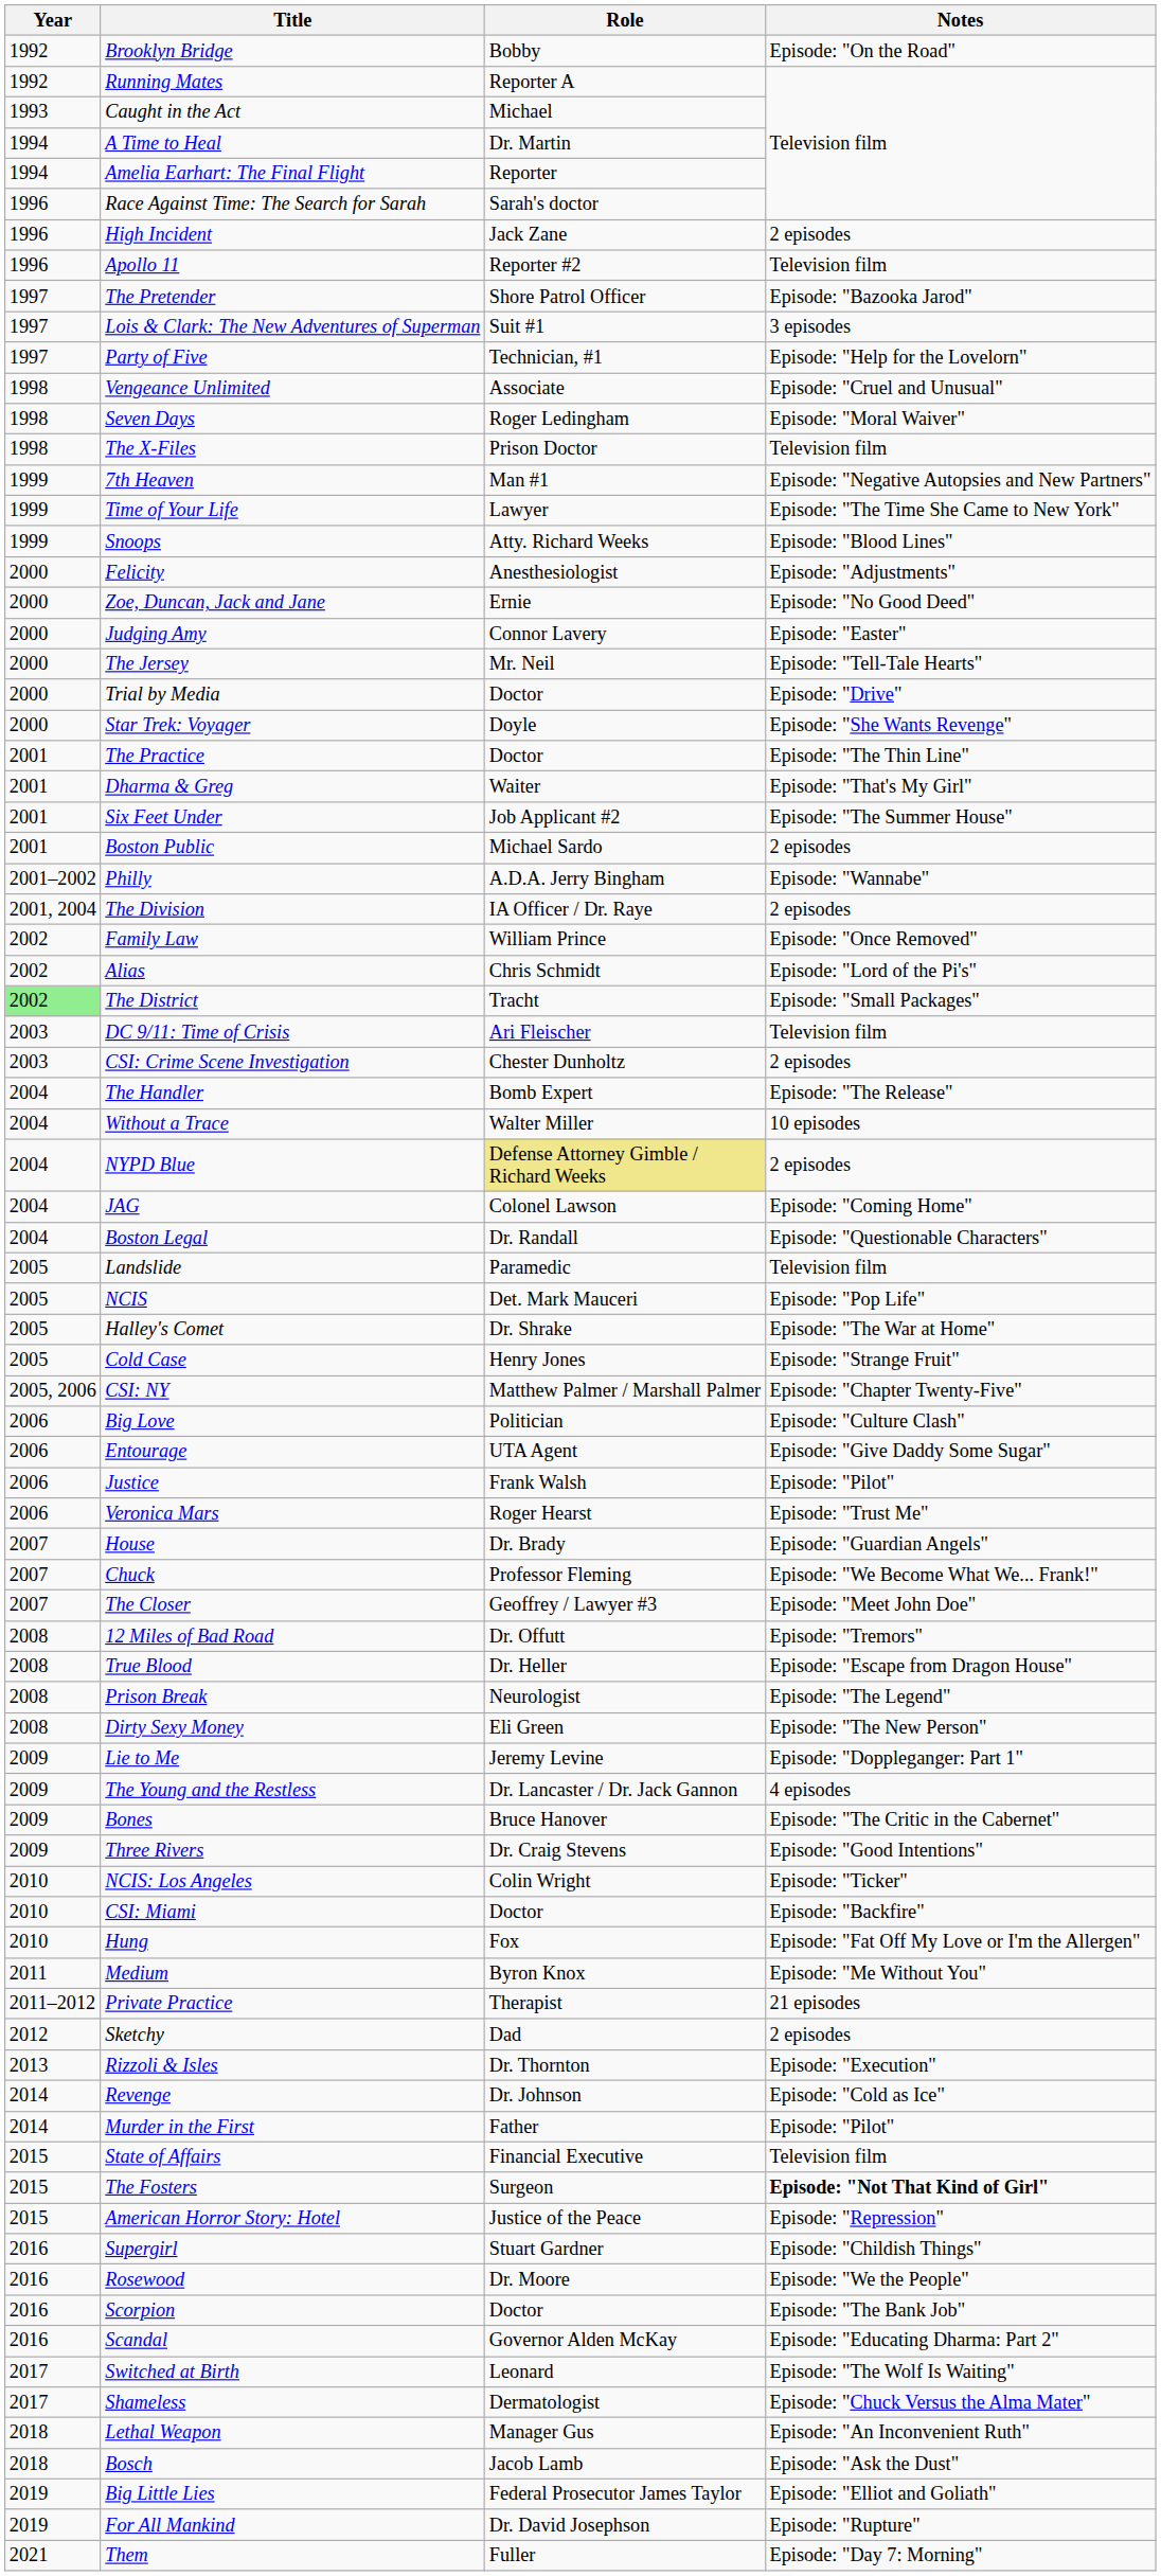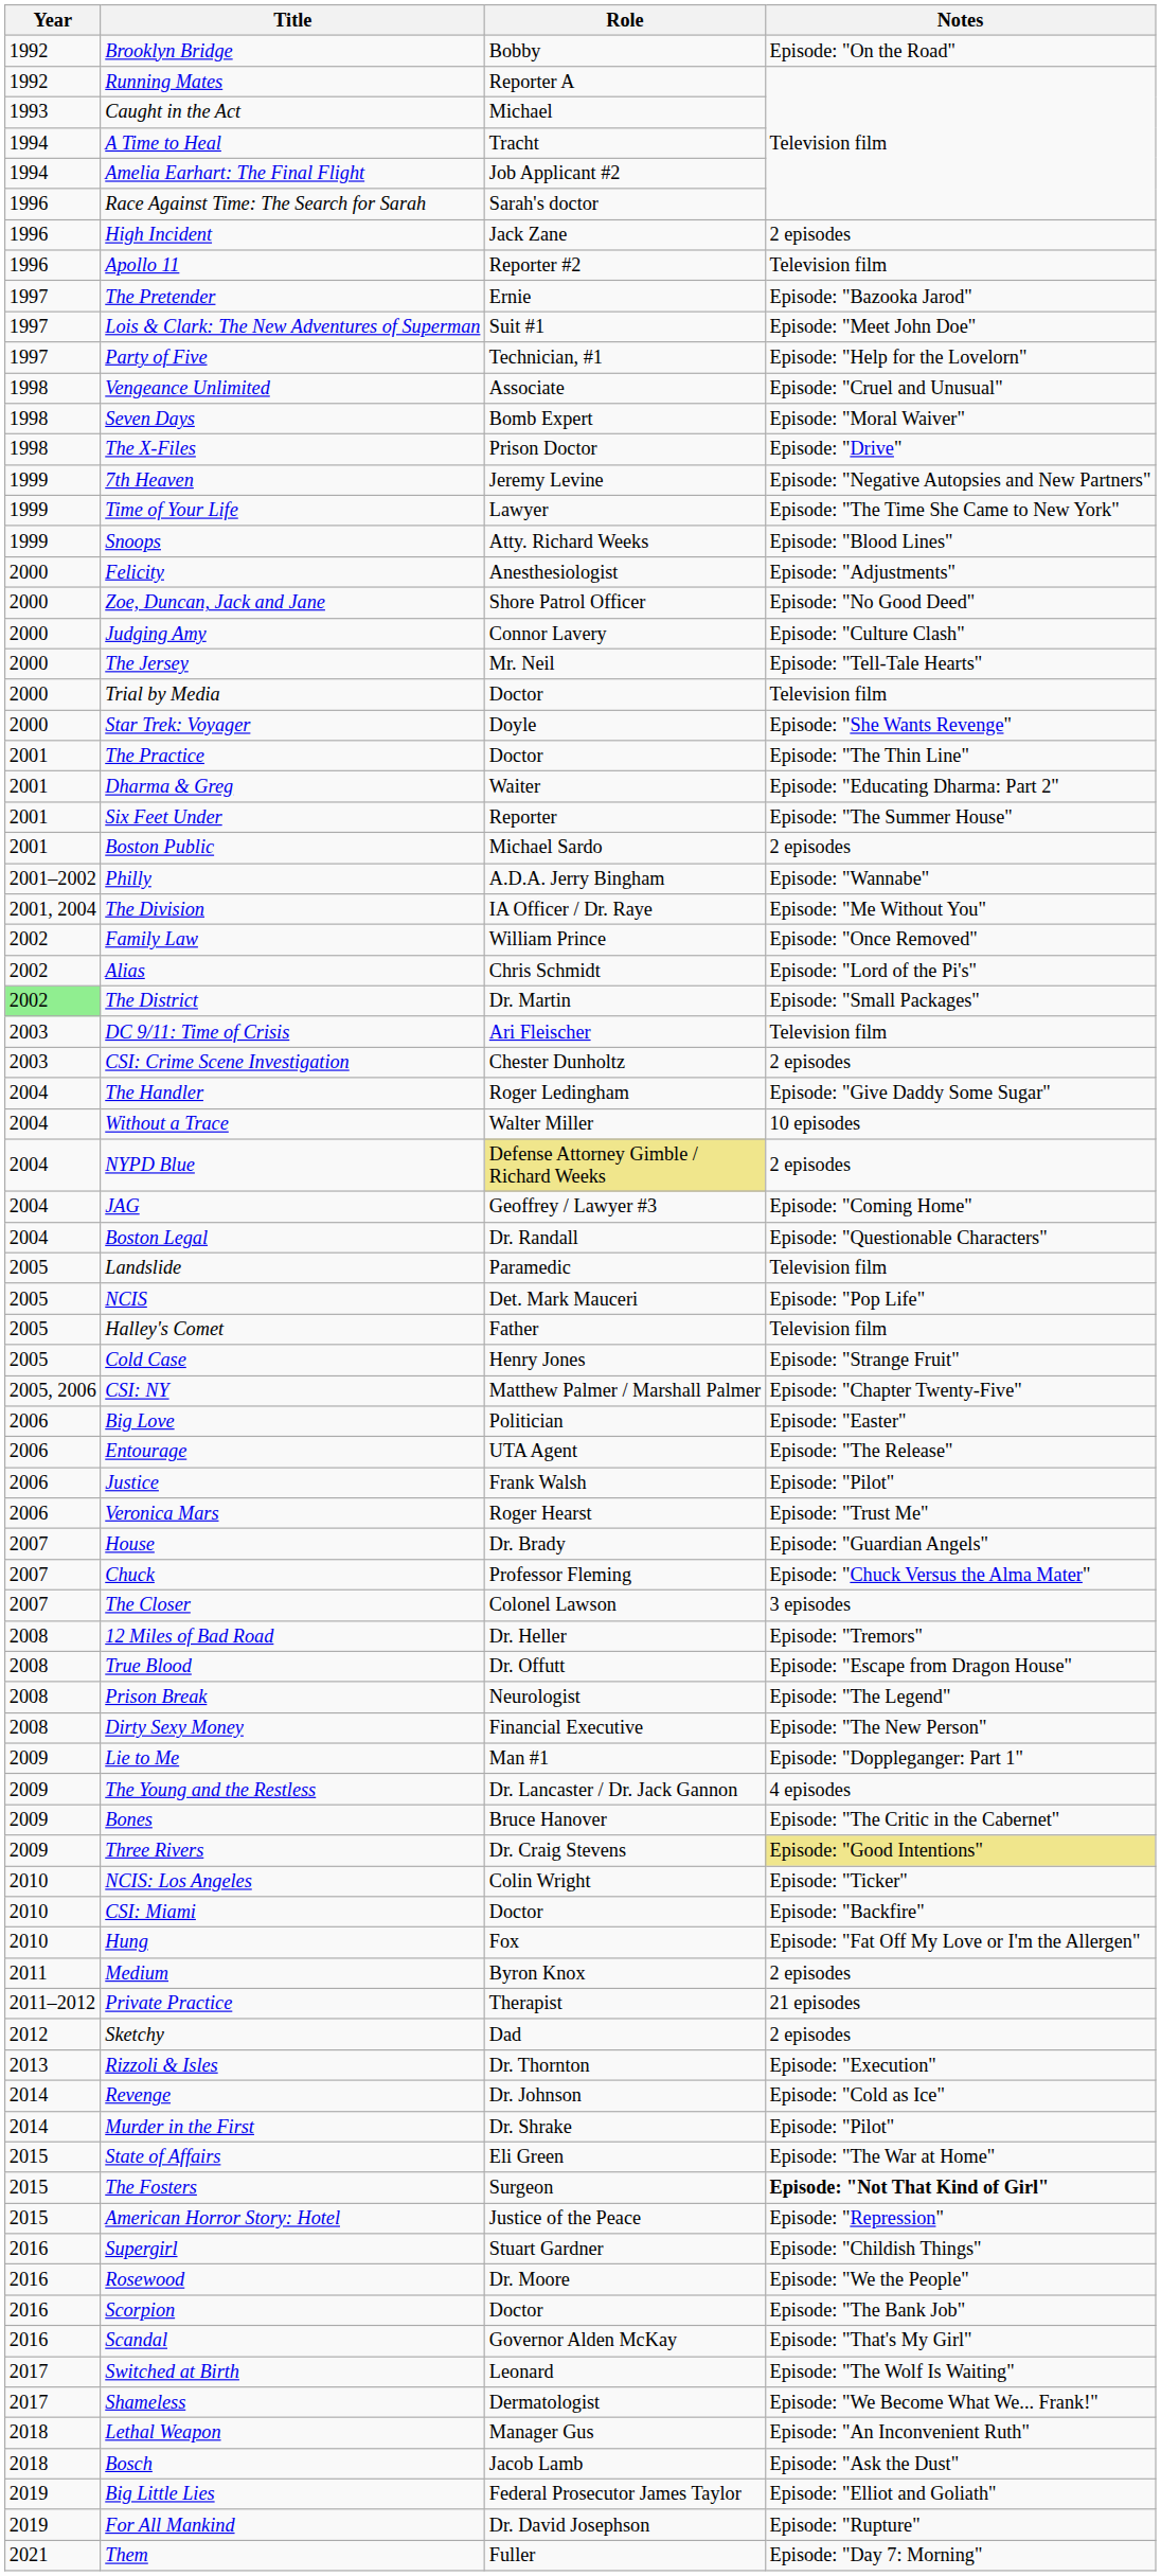A Time to Heal | Role: Dr. Martin -> Tracht
Amelia Earhart: The Final Flight | Role: Reporter -> Job Applicant #2
The Pretender | Role: Shore Patrol Officer -> Ernie
Lois & Clark: The New Adventures of Superman | Notes: 3 episodes -> Episode: "Meet John Doe"
Seven Days | Role: Roger Ledingham -> Bomb Expert
The X-Files | Notes: Television film -> Episode: "Drive"
7th Heaven | Role: Man #1 -> Jeremy Levine
Zoe, Duncan, Jack and Jane | Role: Ernie -> Shore Patrol Officer
Judging Amy | Notes: Episode: "Easter" -> Episode: "Culture Clash"
Trial by Media | Notes: Episode: "Drive" -> Television film
Dharma & Greg | Notes: Episode: "That's My Girl" -> Episode: "Educating Dharma: Part 2"
Six Feet Under | Role: Job Applicant #2 -> Reporter
The Division | Notes: 2 episodes -> Episode: "Me Without You"
The District | Role: Tracht -> Dr. Martin
The Handler | Role: Bomb Expert -> Roger Ledingham
The Handler | Notes: Episode: "The Release" -> Episode: "Give Daddy Some Sugar"
JAG | Role: Colonel Lawson -> Geoffrey / Lawyer #3
Halley's Comet | Role: Dr. Shrake -> Father
Halley's Comet | Notes: Episode: "The War at Home" -> Television film
Big Love | Notes: Episode: "Culture Clash" -> Episode: "Easter"
Entourage | Notes: Episode: "Give Daddy Some Sugar" -> Episode: "The Release"
Chuck | Notes: Episode: "We Become What We... Frank!" -> Episode: "Chuck Versus the Alma Mater"
The Closer | Role: Geoffrey / Lawyer #3 -> Colonel Lawson
The Closer | Notes: Episode: "Meet John Doe" -> 3 episodes
12 Miles of Bad Road | Role: Dr. Offutt -> Dr. Heller
True Blood | Role: Dr. Heller -> Dr. Offutt
Dirty Sexy Money | Role: Eli Green -> Financial Executive
Lie to Me | Role: Jeremy Levine -> Man #1
Three Rivers | Notes: no background -> khaki background
Medium | Notes: Episode: "Me Without You" -> 2 episodes
Murder in the First | Role: Father -> Dr. Shrake
State of Affairs | Role: Financial Executive -> Eli Green
State of Affairs | Notes: Television film -> Episode: "The War at Home"
Scandal | Notes: Episode: "Educating Dharma: Part 2" -> Episode: "That's My Girl"
Shameless | Notes: Episode: "Chuck Versus the Alma Mater" -> Episode: "We Become What We... Frank!"
